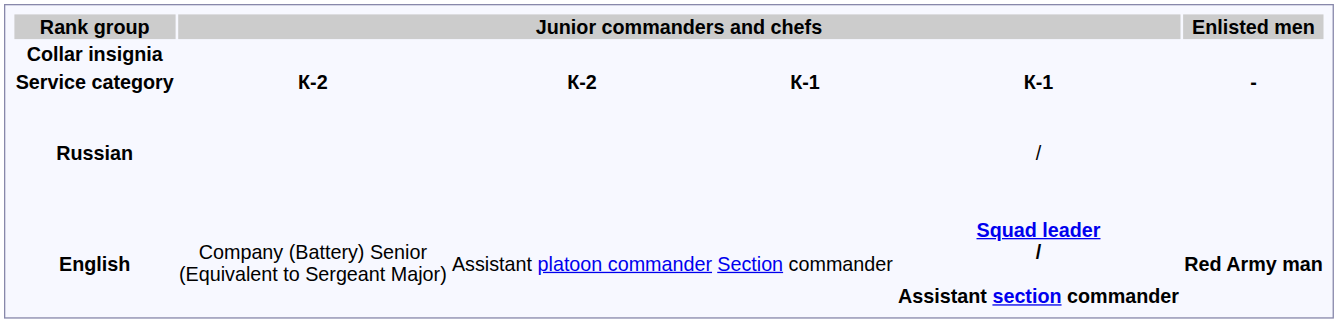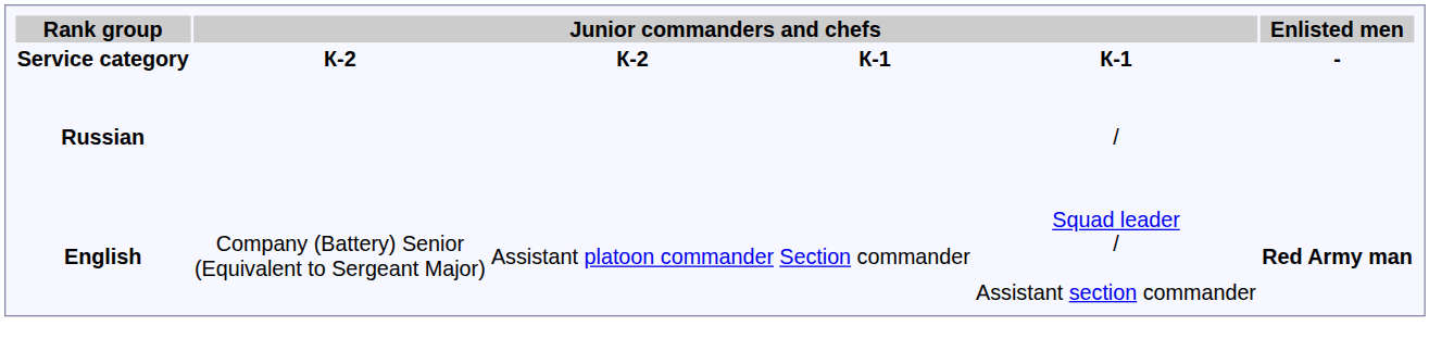- row: Collar insignia
English | column 5: bold -> normal
